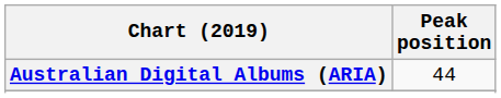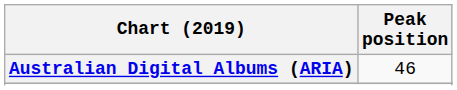Australian Digital Albums (ARIA) | Peak position: 44 -> 46
